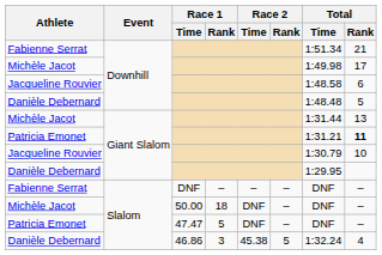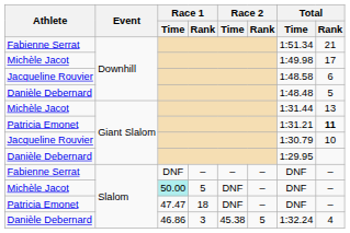Michèle Jacot / Slalom | Race 1 / Time: no background -> paleturquoise background
Michèle Jacot / Slalom | Race 1 / Rank: 18 -> 5
Patricia Emonet / Slalom | Race 1 / Rank: 5 -> 18
